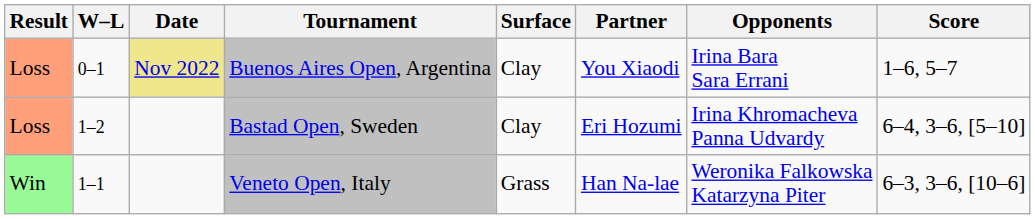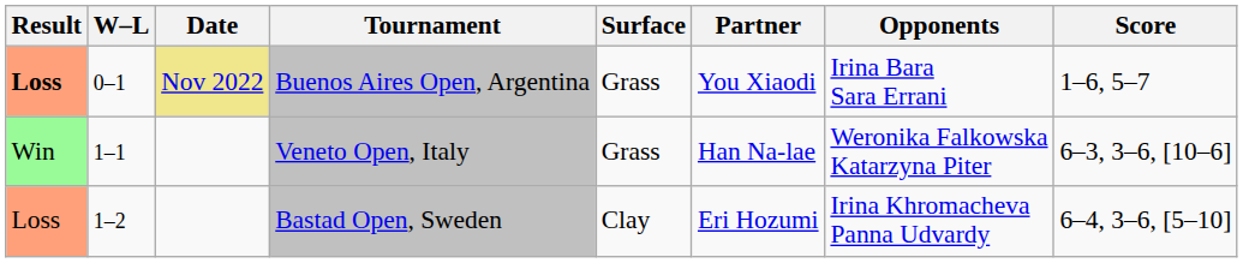Buenos Aires Open, Argentina | Result: normal -> bold
Buenos Aires Open, Argentina | Surface: Clay -> Grass
rows swapped: Veneto Open, Italy <-> Bastad Open, Sweden
